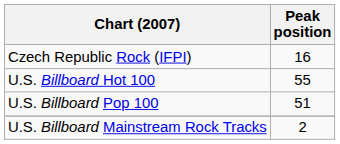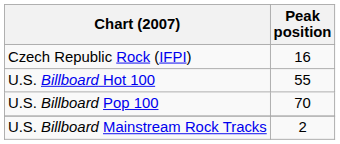U.S. Billboard Pop 100 | Peak position: 51 -> 70
